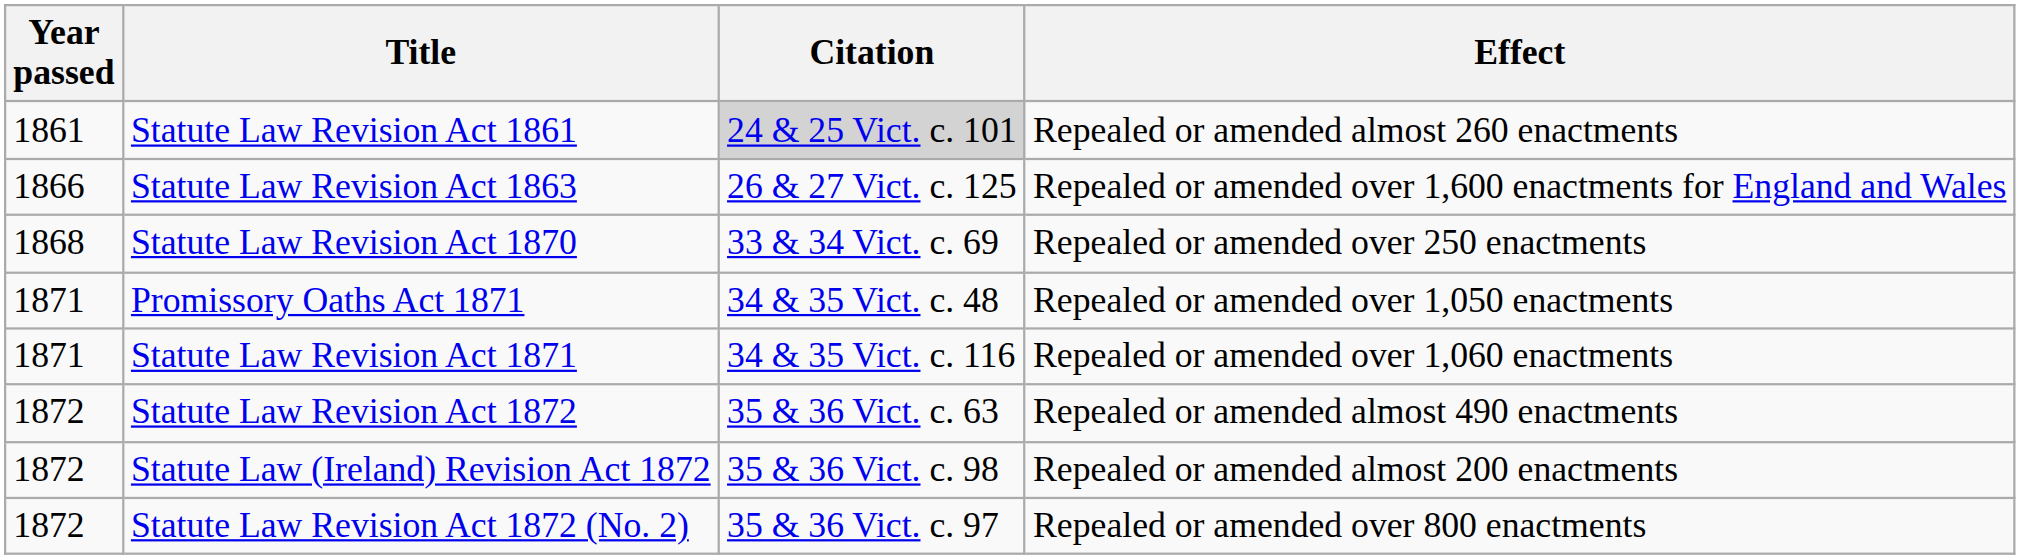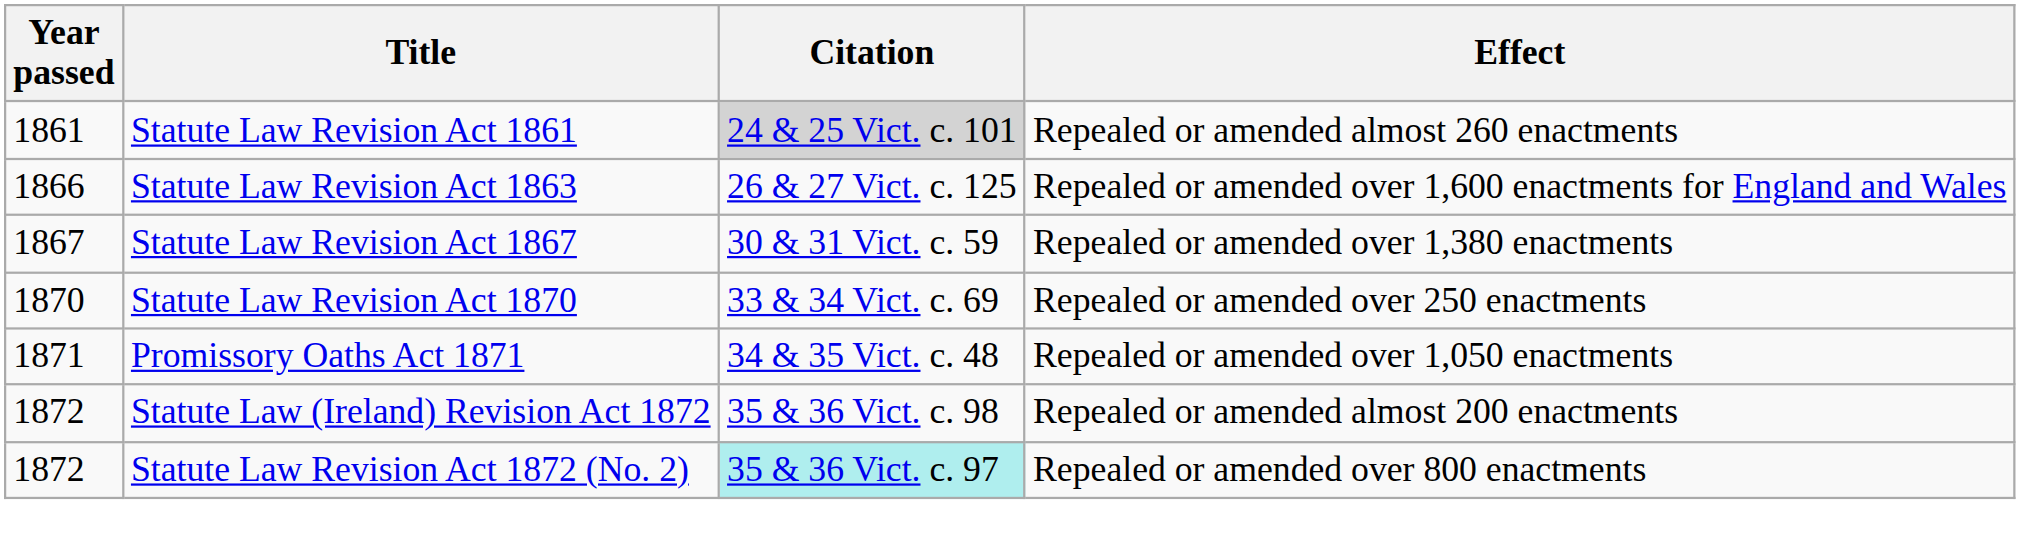+ row: 1867 | Statute Law Revision Act 1867 | 30 & 31 Vict. c. 59 | Repealed or amended over 1,380 enactments
Statute Law Revision Act 1870 | Year passed: 1868 -> 1870
- row: 1871 | Statute Law Revision Act 1871 | 34 & 35 Vict. c. 116 | Repealed or amended over 1,060 enactments
- row: 1872 | Statute Law Revision Act 1872 | 35 & 36 Vict. c. 63 | Repealed or amended almost 490 enactments
Statute Law Revision Act 1872 (No. 2) | Citation: no background -> paleturquoise background
